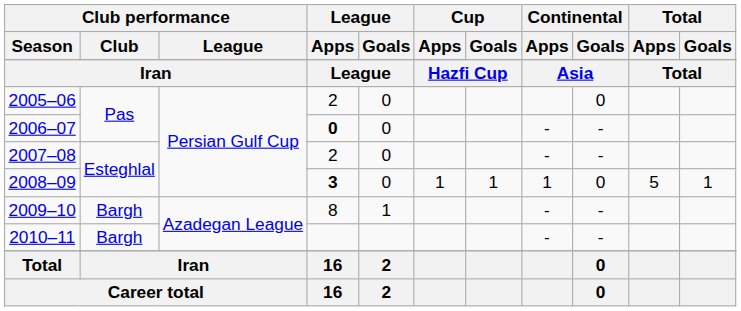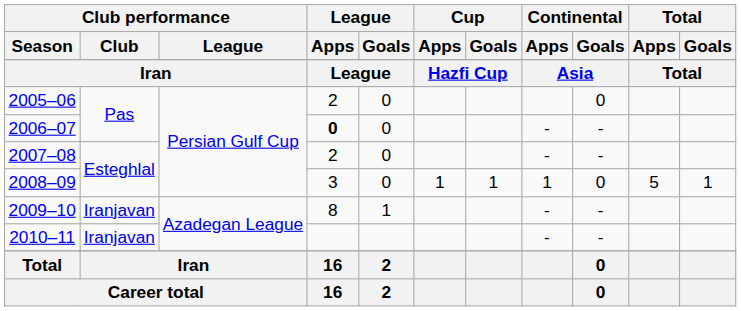2008–09 | League / Apps: bold -> normal
2009–10 | Club performance / Club: Bargh -> Iranjavan
2010–11 | Club performance / Club: Bargh -> Iranjavan
